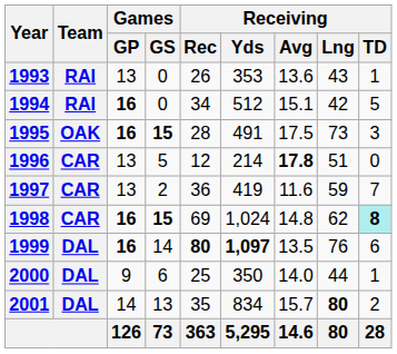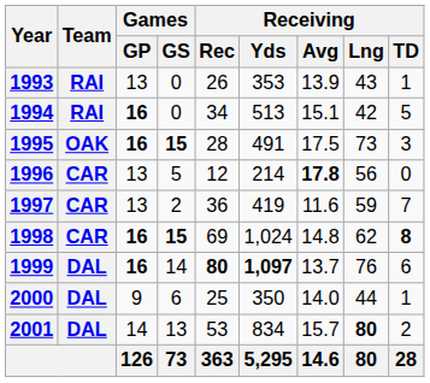1993 | Receiving / Avg: 13.6 -> 13.9
1994 | Receiving / Yds: 512 -> 513
1996 | Receiving / Lng: 51 -> 56
1998 | Receiving / TD: paleturquoise background -> no background
1999 | Receiving / Avg: 13.5 -> 13.7
2001 | Receiving / Rec: 35 -> 53
